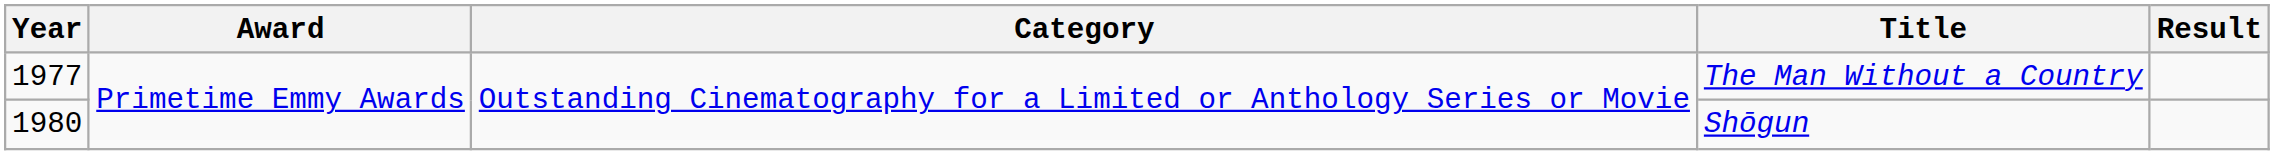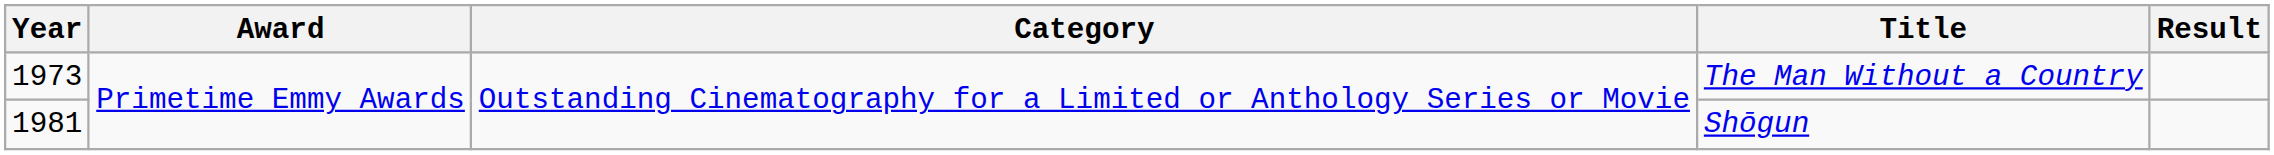The Man Without a Country | Year: 1977 -> 1973
Shōgun | Year: 1980 -> 1981
